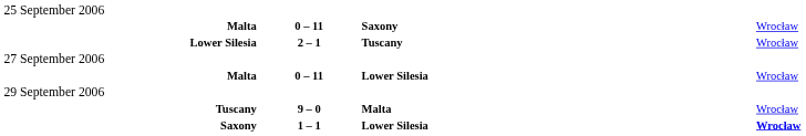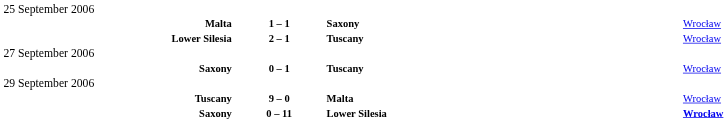Malta / Saxony | column 2: 0 – 11 -> 1 – 1
- row: Malta | 0 – 11 | Lower Silesia | Wrocław
+ row: Saxony | 0 – 1 | Tuscany | Wrocław
Saxony / Lower Silesia | column 2: 1 – 1 -> 0 – 11
